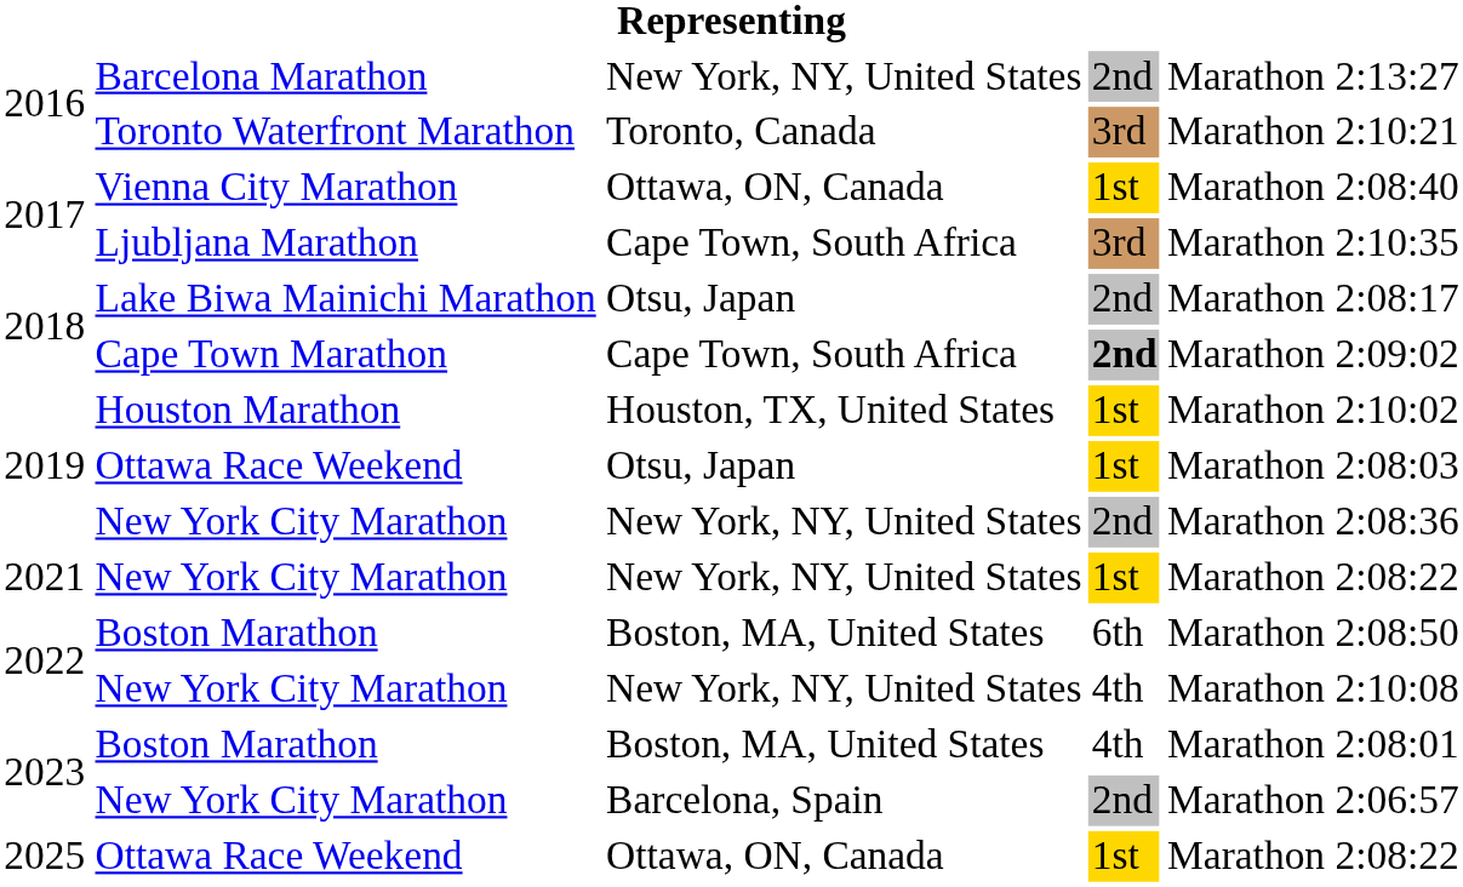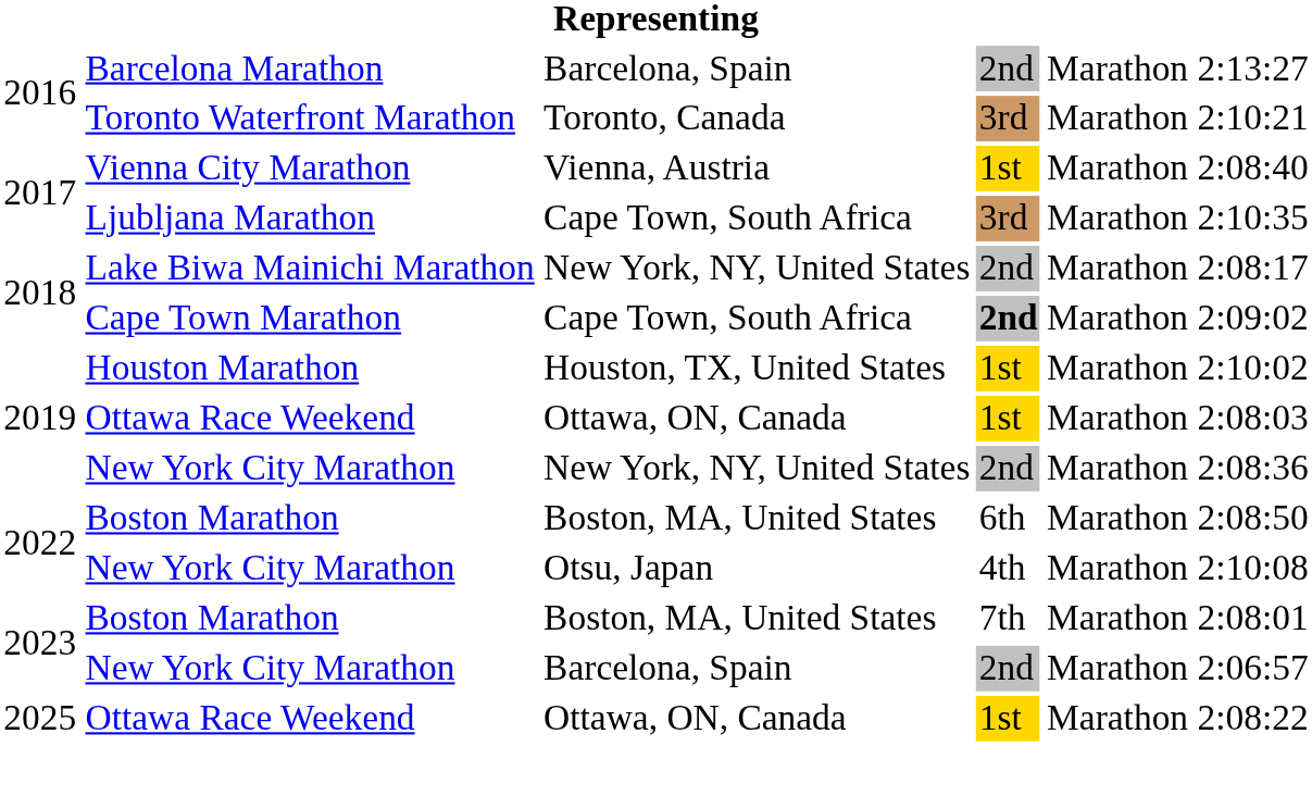Barcelona Marathon | column 3: New York, NY, United States -> Barcelona, Spain
Vienna City Marathon | column 3: Ottawa, ON, Canada -> Vienna, Austria
Lake Biwa Mainichi Marathon | column 3: Otsu, Japan -> New York, NY, United States
2019 / Ottawa Race Weekend | column 3: Otsu, Japan -> Ottawa, ON, Canada
- row: 2021 | New York City Marathon | New York, NY, United States | 1st | Marathon | 2:08:22
2022 / New York City Marathon | column 3: New York, NY, United States -> Otsu, Japan
2023 / Boston Marathon | column 4: 4th -> 7th
